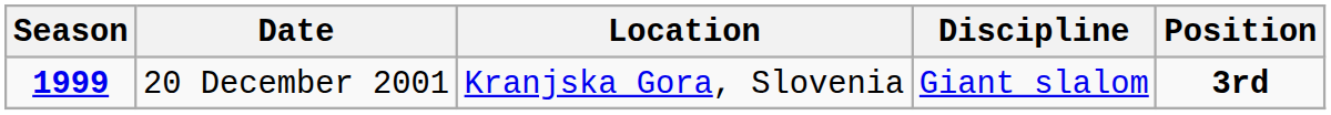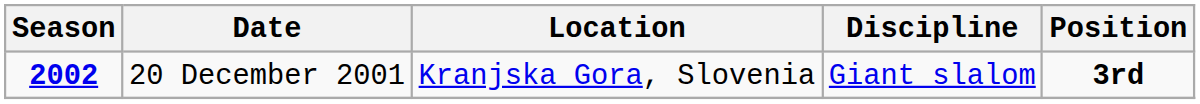20 December 2001 | Season: 1999 -> 2002
